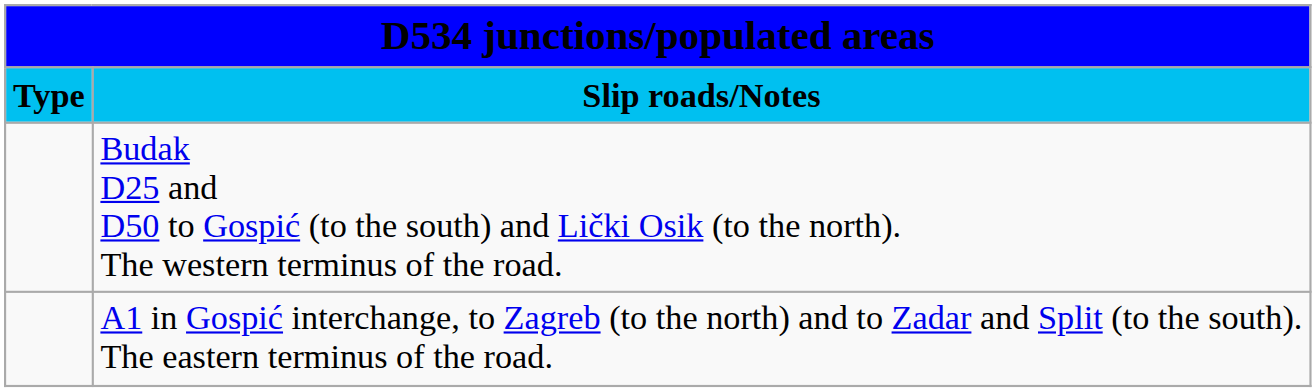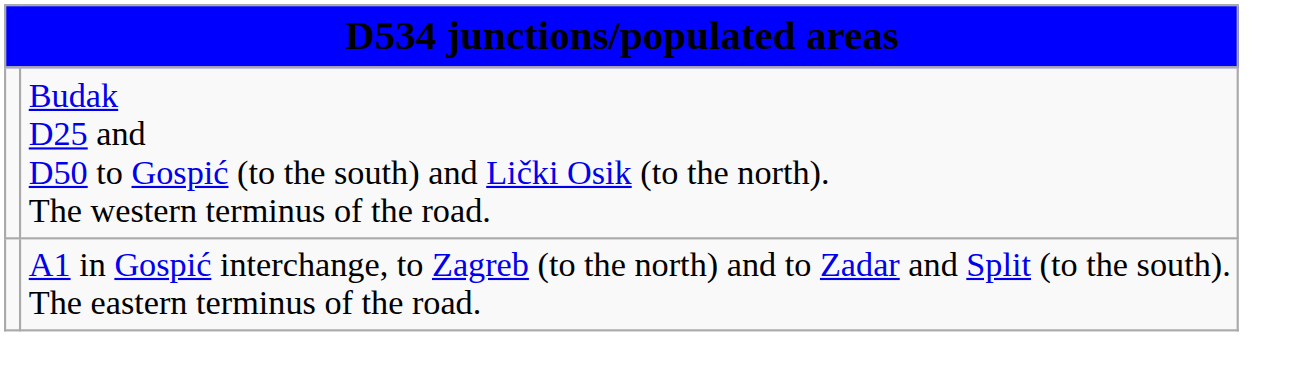- row: Type | Slip roads/Notes
